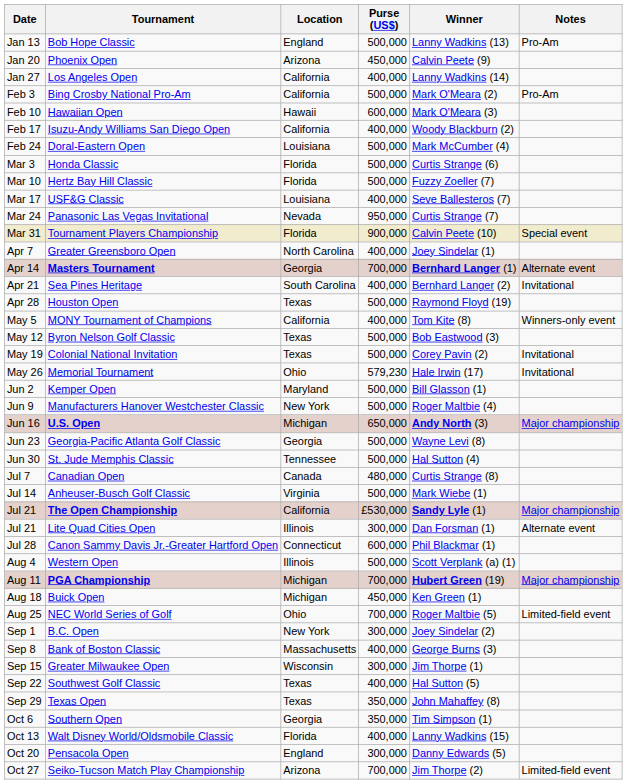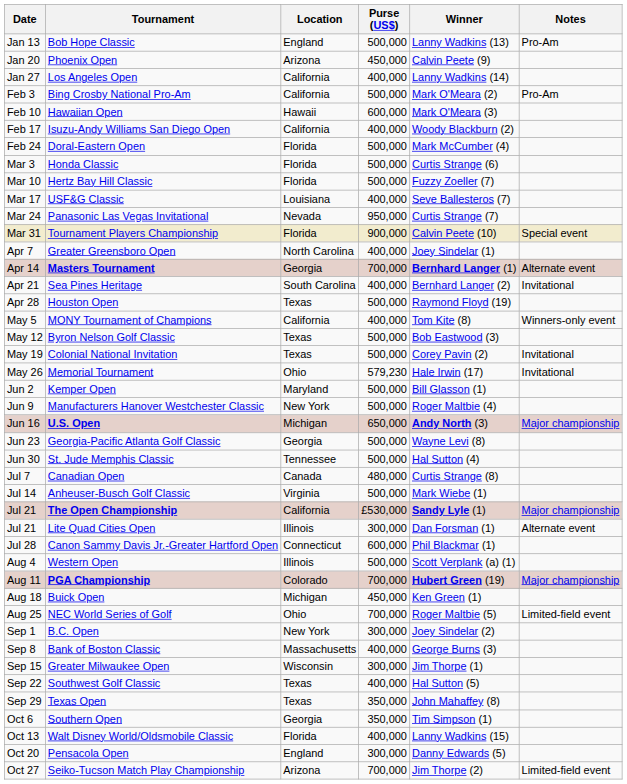Doral-Eastern Open | Location: Louisiana -> Florida
PGA Championship | Location: Michigan -> Colorado
